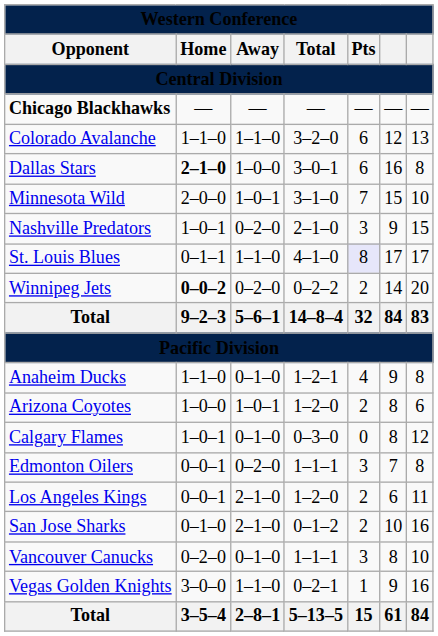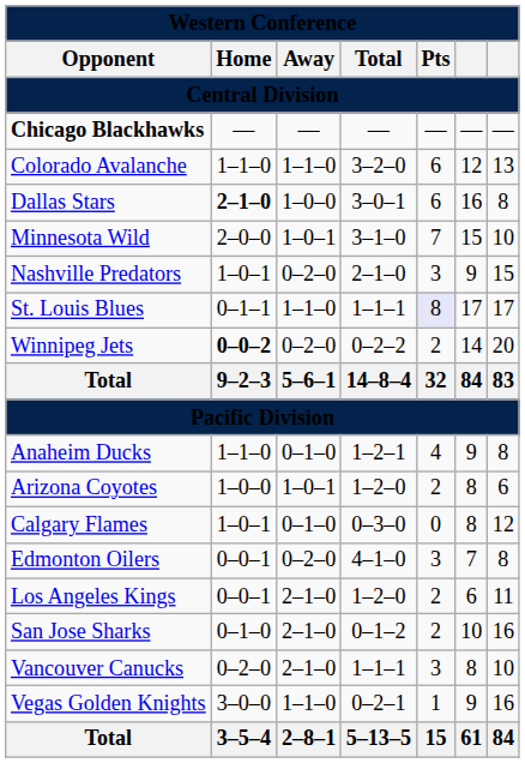St. Louis Blues | column 4: 4–1–0 -> 1–1–1
Edmonton Oilers | column 4: 1–1–1 -> 4–1–0
Vancouver Canucks | column 3: 0–1–0 -> 2–1–0
